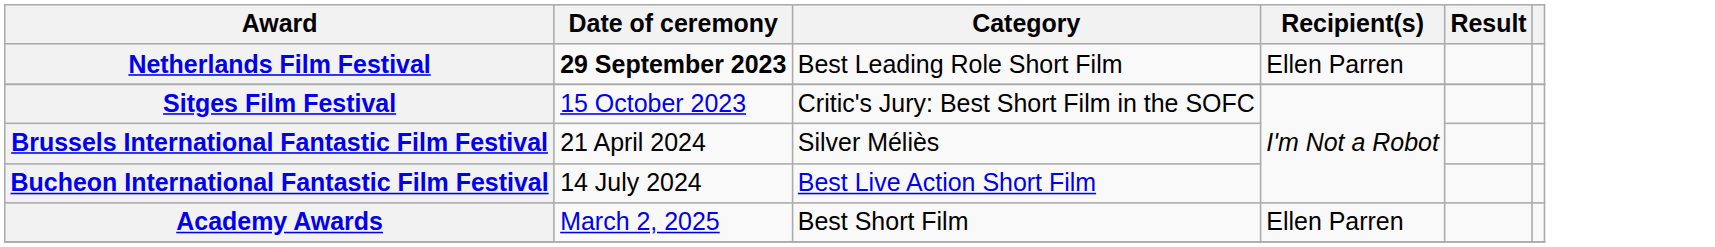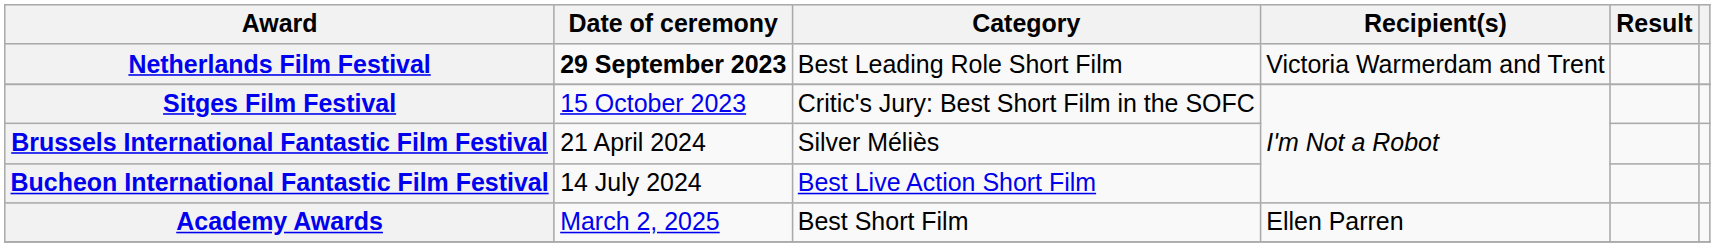Netherlands Film Festival | Recipient(s): Ellen Parren -> Victoria Warmerdam and Trent
